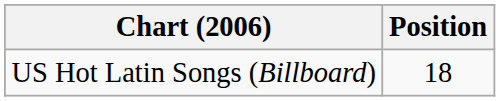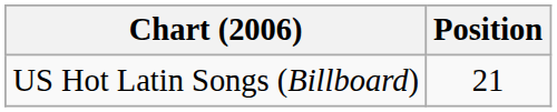US Hot Latin Songs (Billboard) | Position: 18 -> 21
